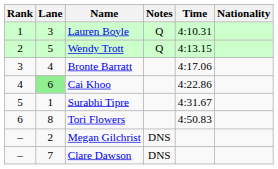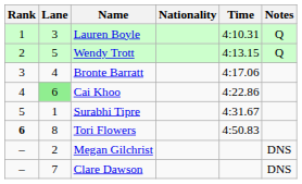columns swapped: Nationality <-> Notes
Tori Flowers | Rank: normal -> bold
